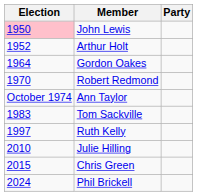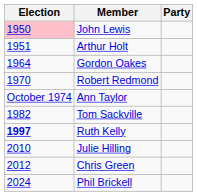Arthur Holt | Election: 1952 -> 1951
Tom Sackville | Election: 1983 -> 1982
Ruth Kelly | Election: normal -> bold
Chris Green | Election: 2015 -> 2012
